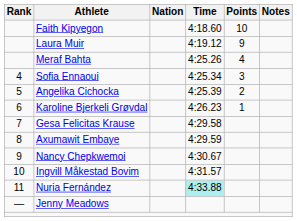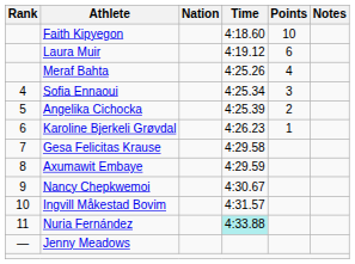Laura Muir | Points: 9 -> 6
